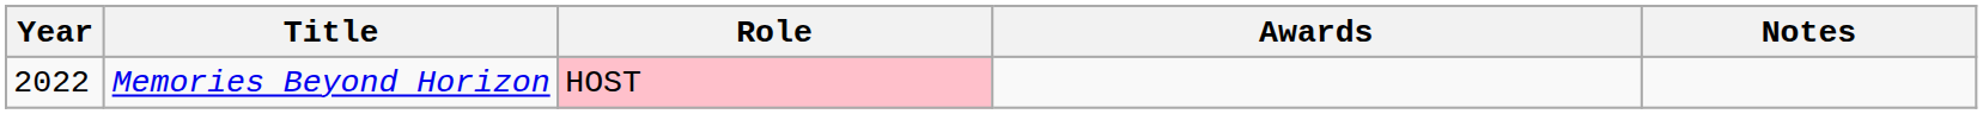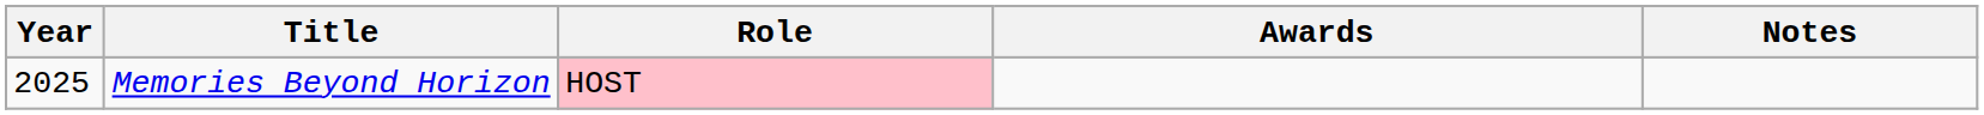Memories Beyond Horizon | Year: 2022 -> 2025
